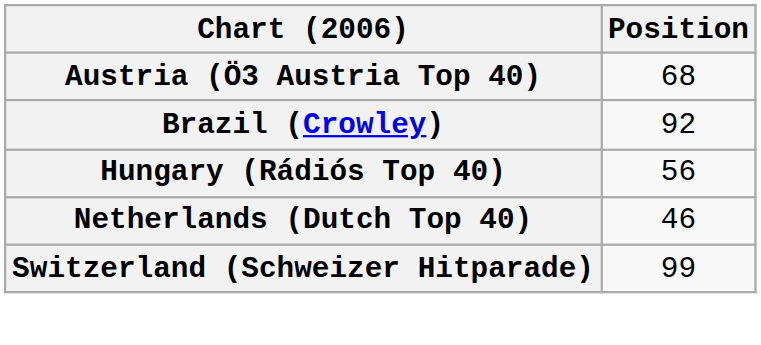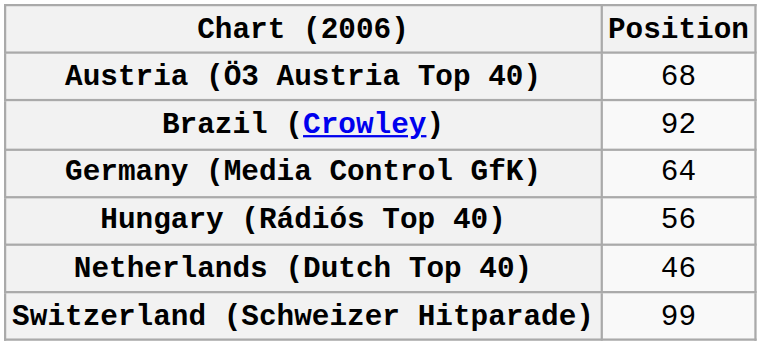+ row: Germany (Media Control GfK) | 64
